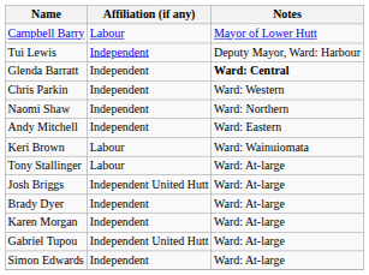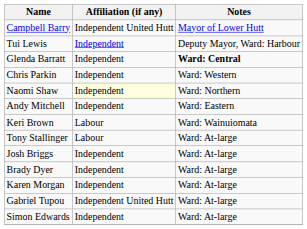Campbell Barry | Affiliation (if any): Labour -> Independent United Hutt
Naomi Shaw | Affiliation (if any): no background -> lightyellow background
Josh Briggs | Affiliation (if any): Independent United Hutt -> Independent
